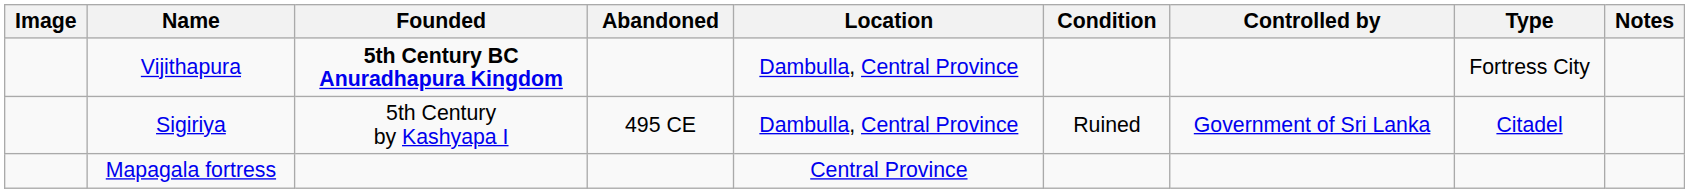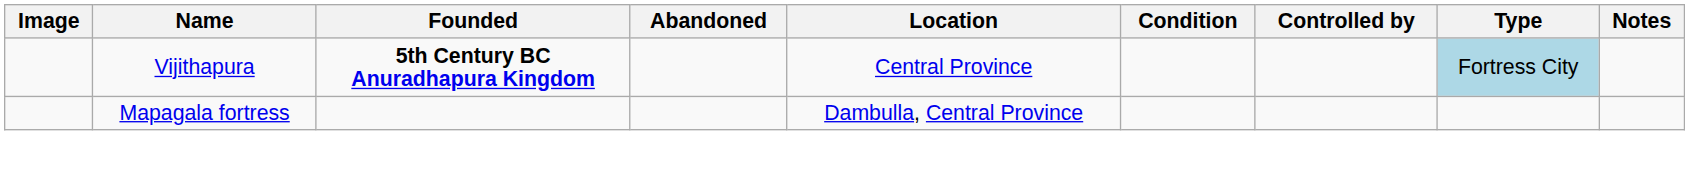Vijithapura | Location: Dambulla, Central Province -> Central Province
Vijithapura | Type: no background -> lightblue background
- row: Sigiriya | 5th Century by Kashyapa I | 495 CE | Dambulla, Central Province | Ruined | Government of Sri Lanka | Citadel
Mapagala fortress | Location: Central Province -> Dambulla, Central Province
